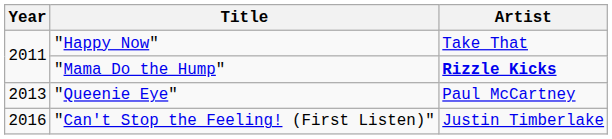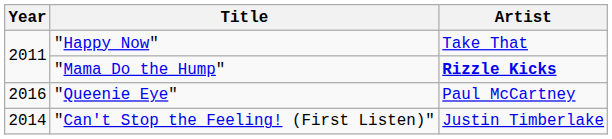"Queenie Eye" | Year: 2013 -> 2016
"Can't Stop the Feeling! (First Listen)" | Year: 2016 -> 2014
